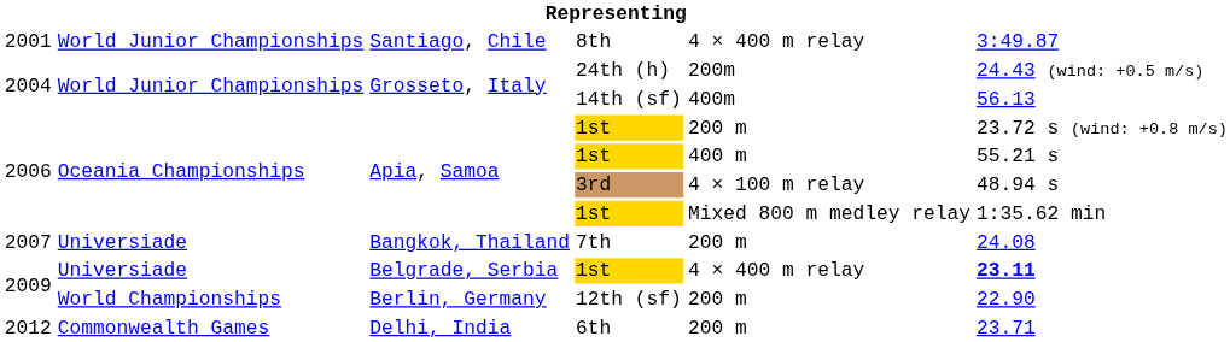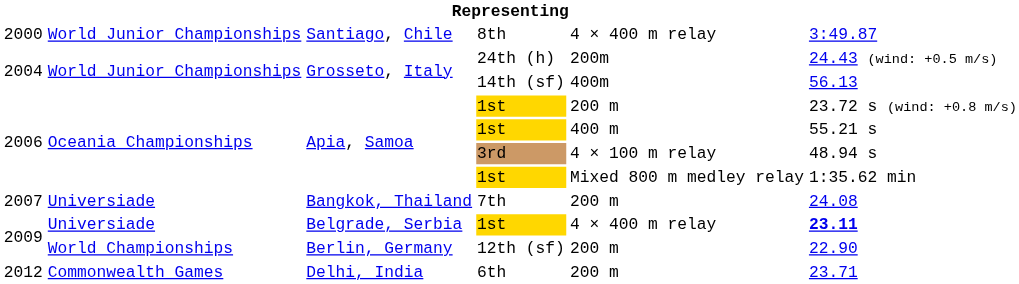8th | column 1: 2001 -> 2000
